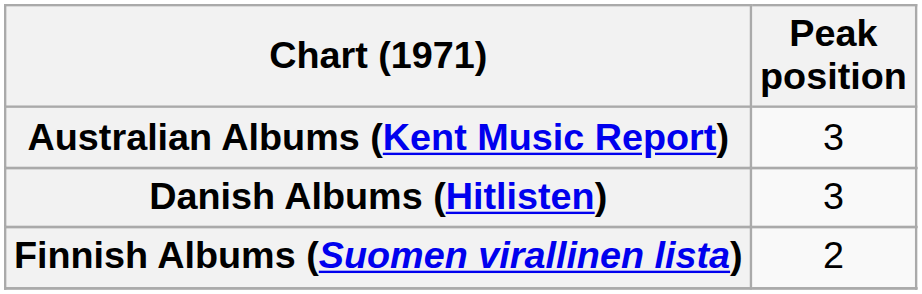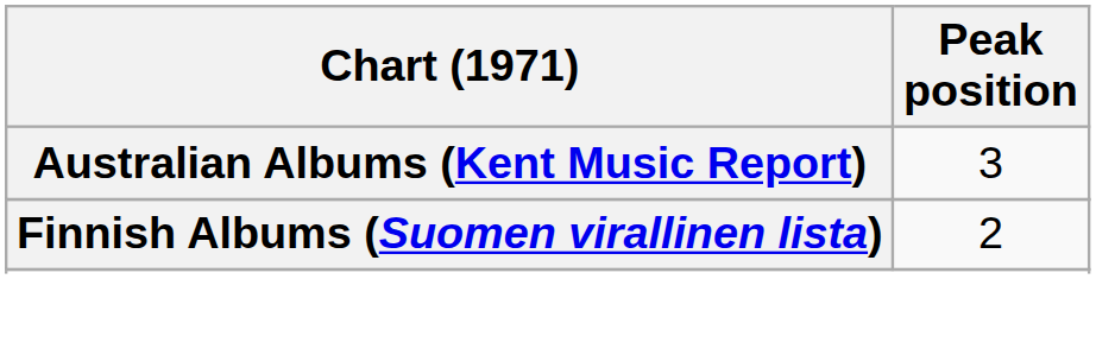- row: Danish Albums (Hitlisten) | 3
